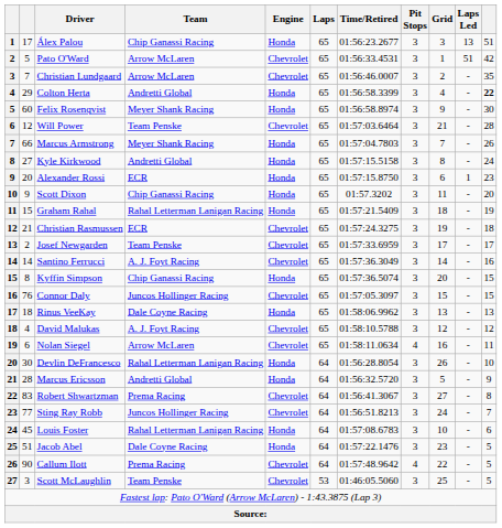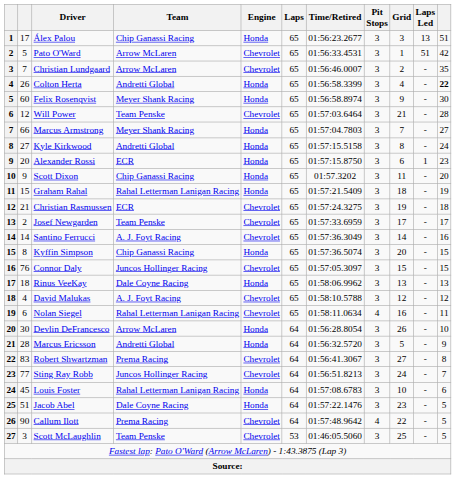Colton Herta | column 2: 29 -> 26
Marcus Armstrong | column 11: 26 -> 27
Nolan Siegel | Team: Arrow McLaren -> Rahal Letterman Lanigan Racing
Devlin DeFrancesco | Team: Rahal Letterman Lanigan Racing -> Arrow McLaren
